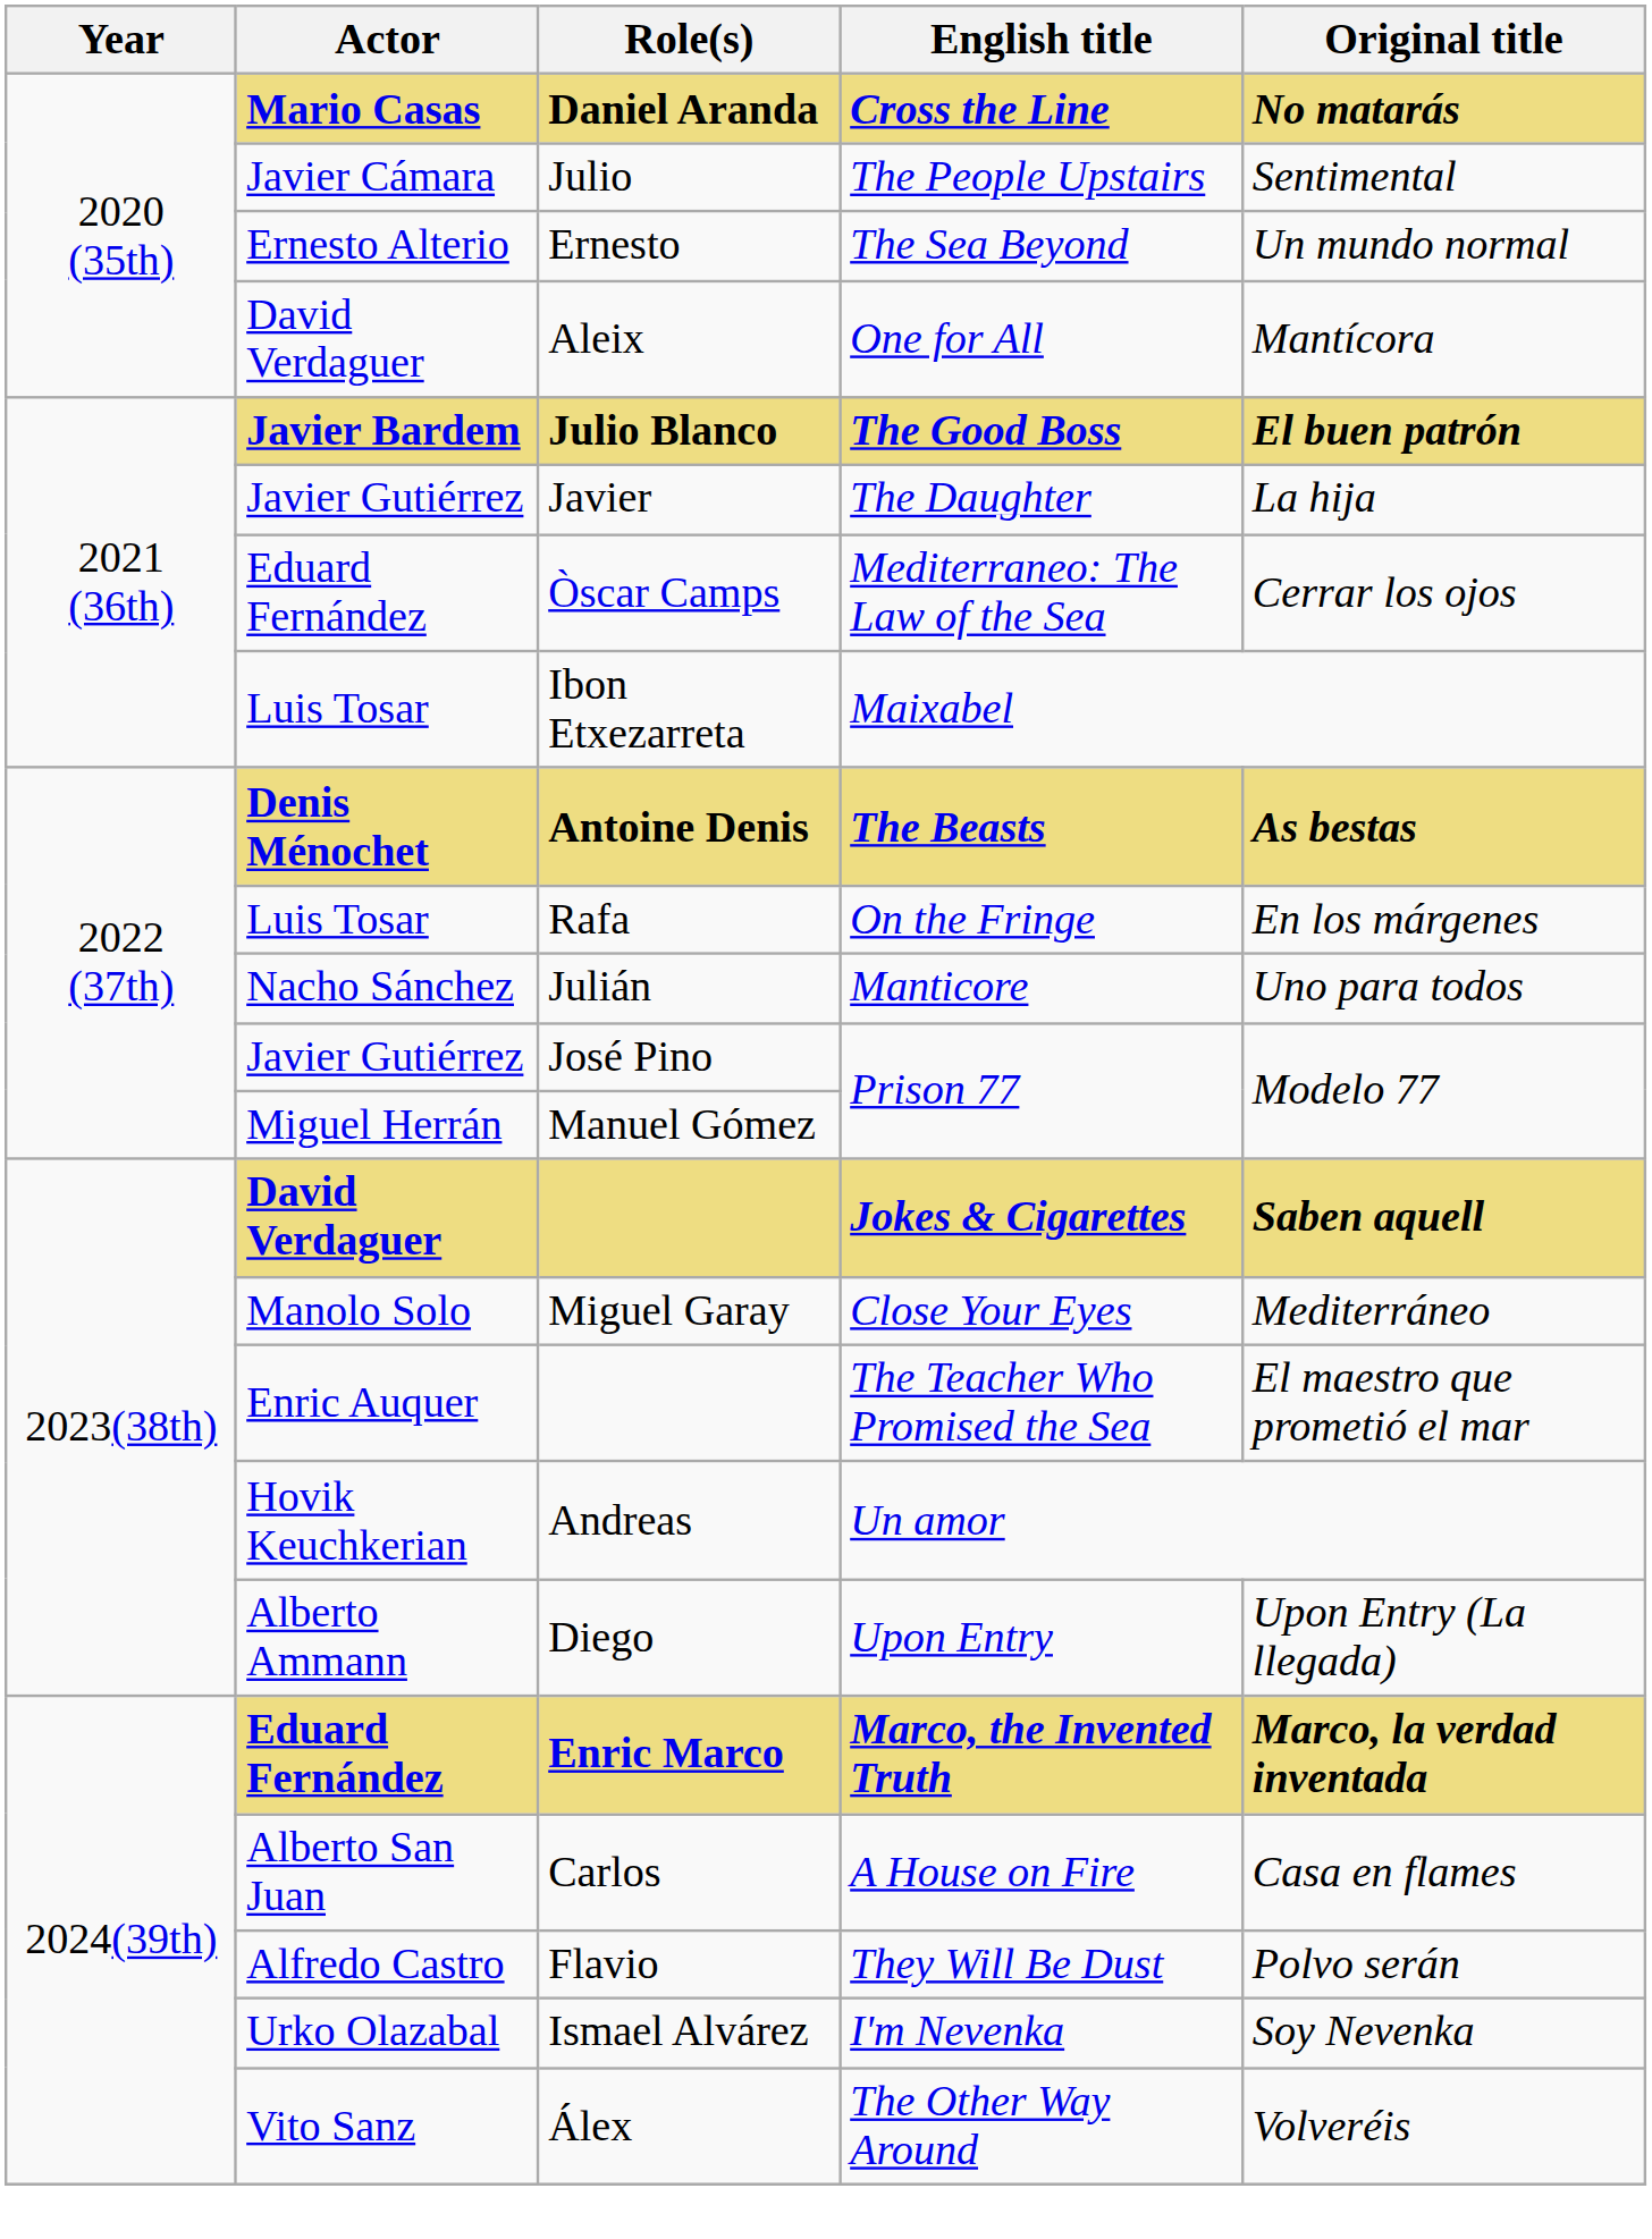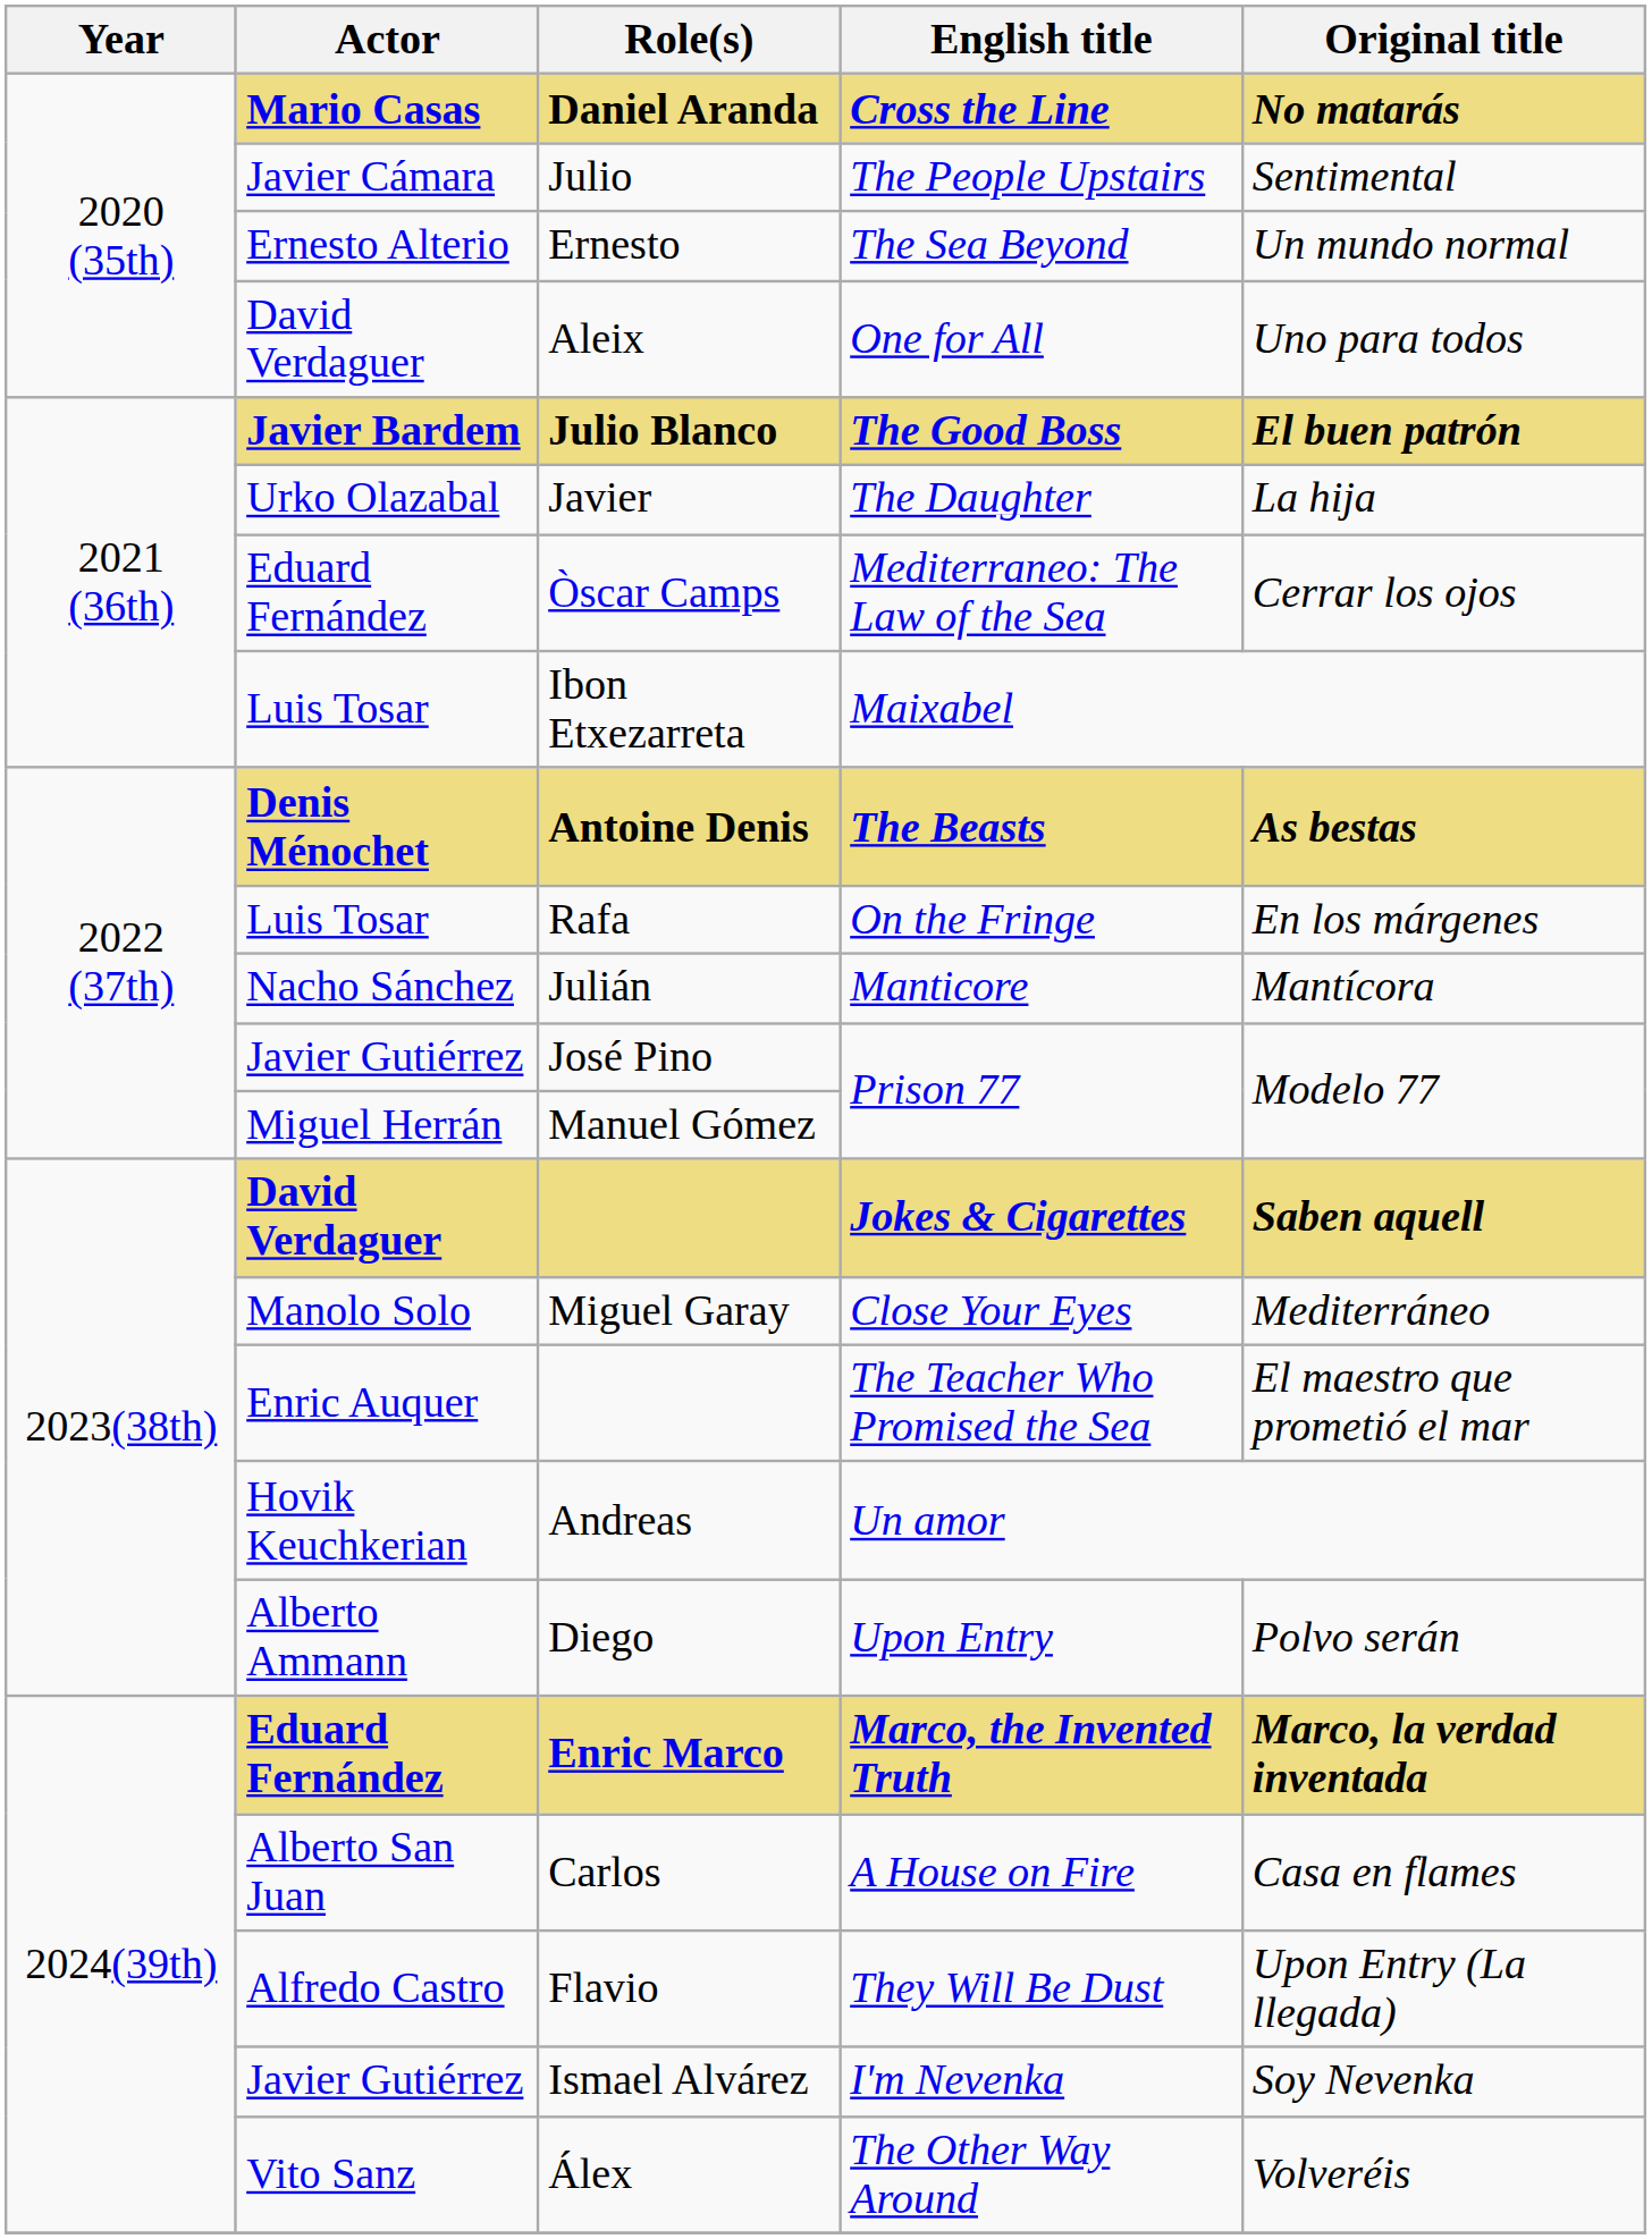Aleix | Original title: Mantícora -> Uno para todos
Javier | Actor: Javier Gutiérrez -> Urko Olazabal
Julián | Original title: Uno para todos -> Mantícora
Diego | Original title: Upon Entry (La llegada) -> Polvo serán
Flavio | Original title: Polvo serán -> Upon Entry (La llegada)
Ismael Alvárez | Actor: Urko Olazabal -> Javier Gutiérrez
